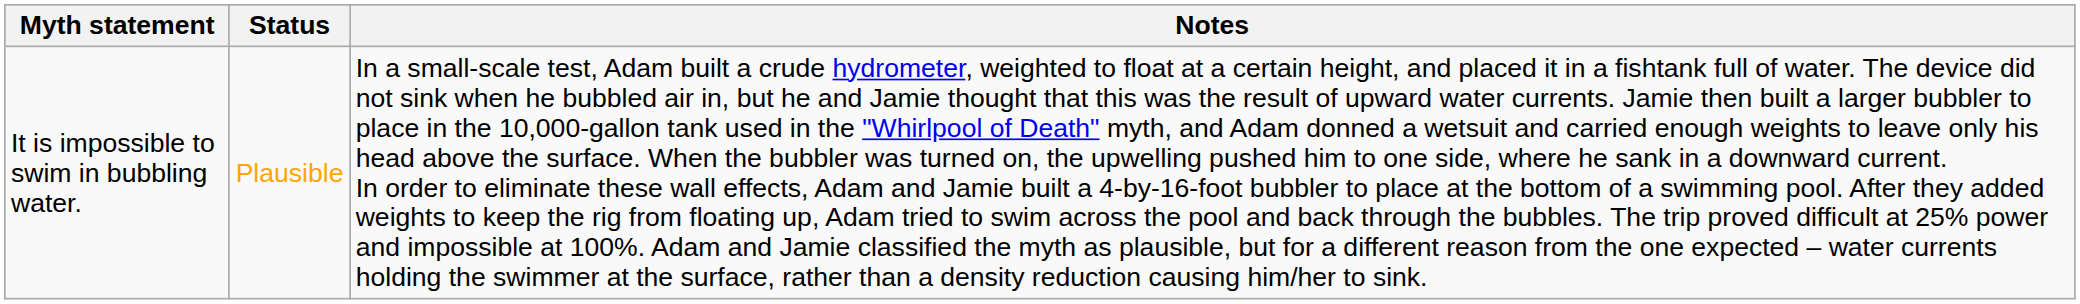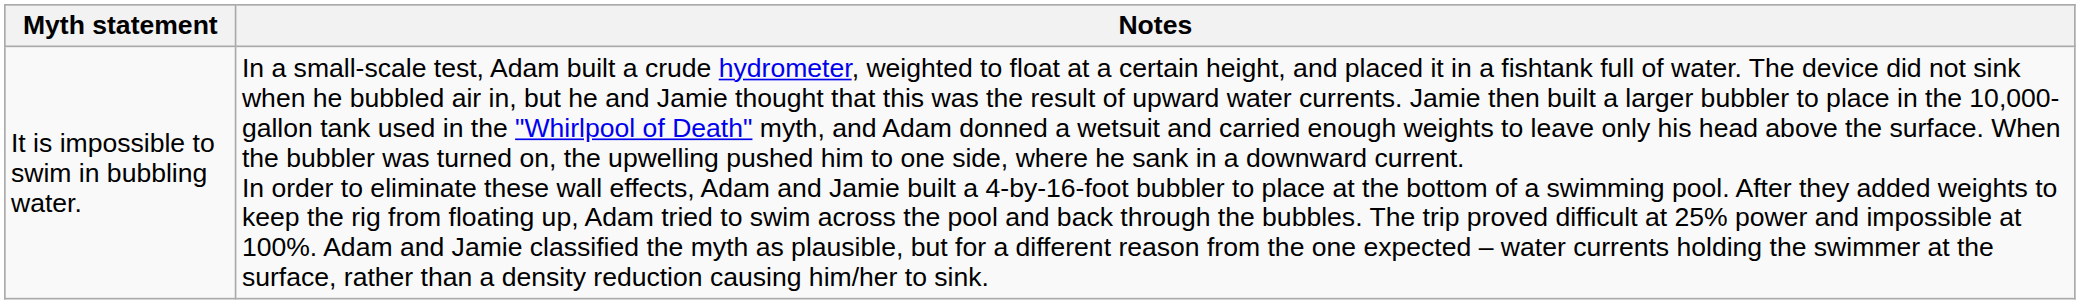- column: Status | Plausible
